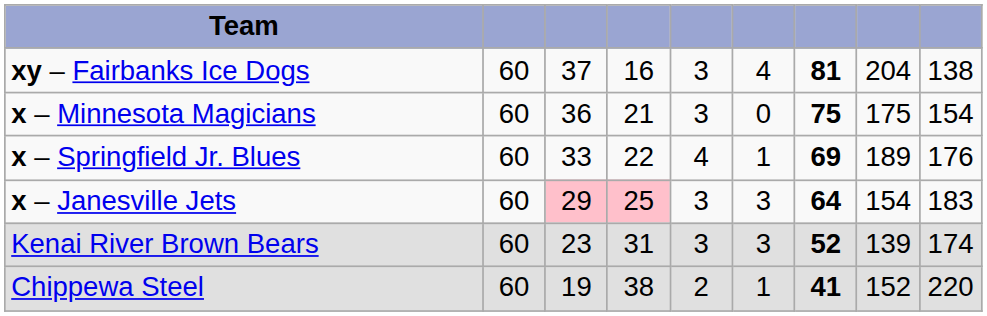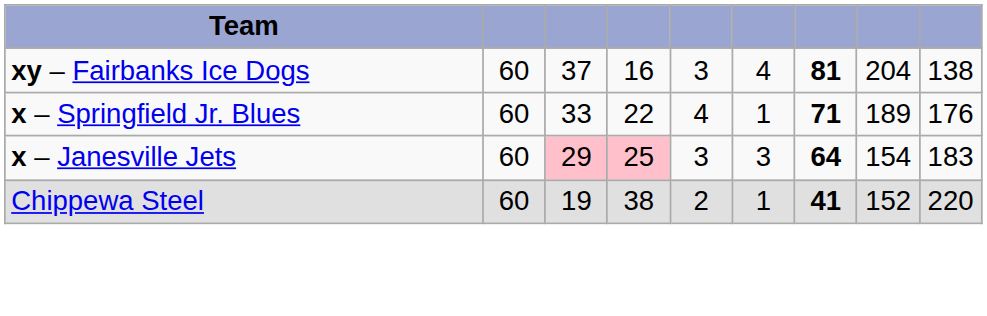- row: x – Minnesota Magicians | 60 | 36 | 21 | 3 | 0 | 75 | 175 | 154
x – Springfield Jr. Blues | column 7: 69 -> 71
- row: Kenai River Brown Bears | 60 | 23 | 31 | 3 | 3 | 52 | 139 | 174
